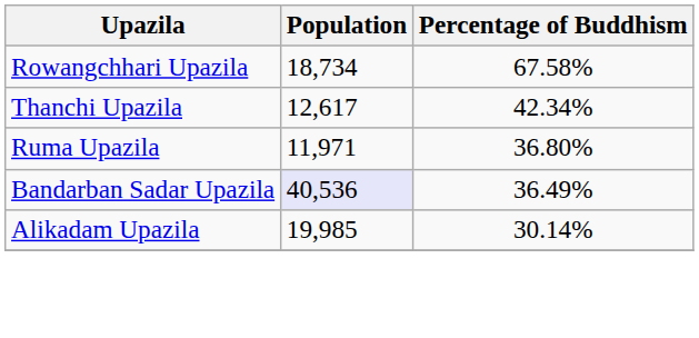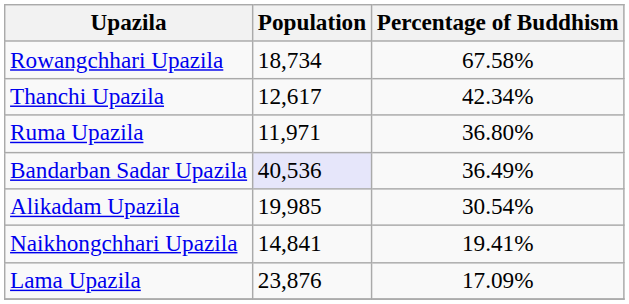Alikadam Upazila | Percentage of Buddhism: 30.14% -> 30.54%
+ row: Naikhongchhari Upazila | 14,841 | 19.41%
+ row: Lama Upazila | 23,876 | 17.09%
